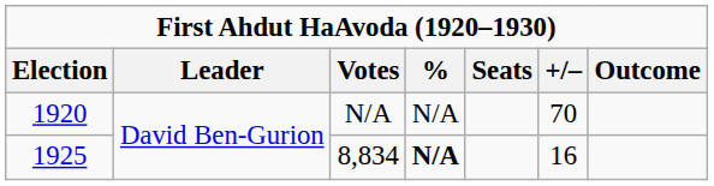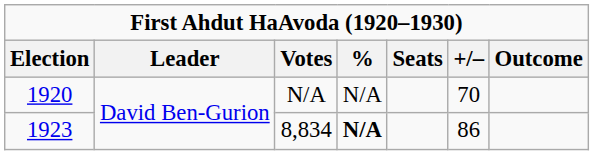8,834 | Election: 1925 -> 1923
8,834 | +/–: 16 -> 86
